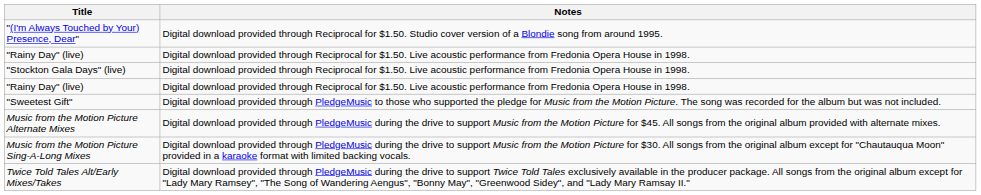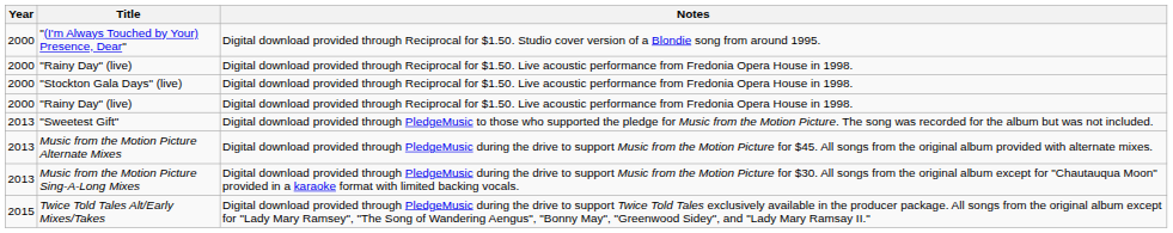+ column: Year | 2000 | 2000 | 2000 | 2000 | 2013 | 2013 | 2013 | 2015
